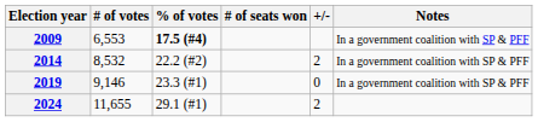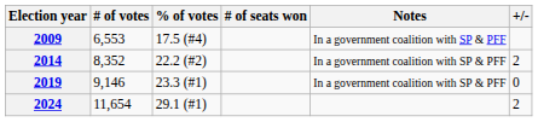columns swapped: +/- <-> Notes
2009 | % of votes: bold -> normal
2014 | # of votes: 8,532 -> 8,352
2024 | # of votes: 11,655 -> 11,654
